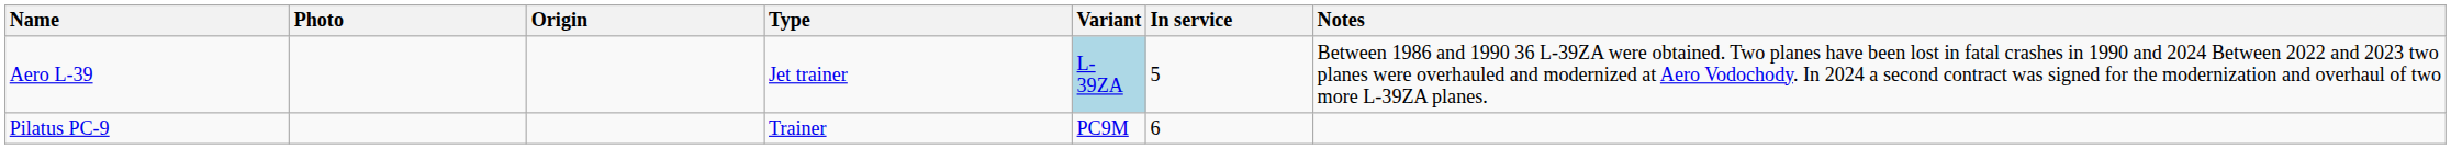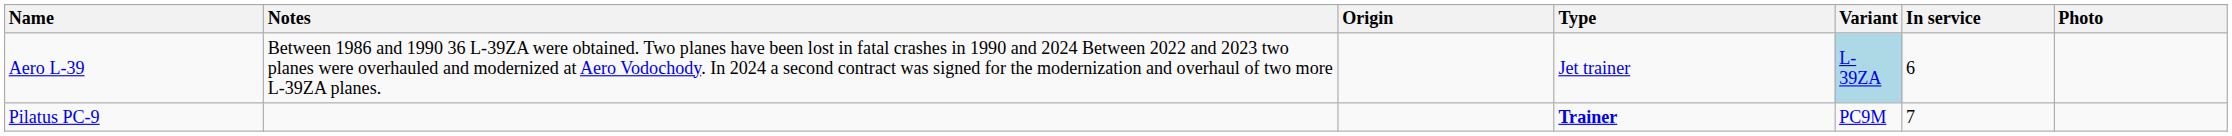columns swapped: Photo <-> Notes
Aero L-39 | In service: 5 -> 6
Pilatus PC-9 | Type: normal -> bold
Pilatus PC-9 | In service: 6 -> 7
